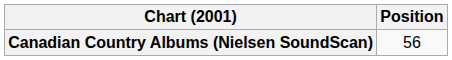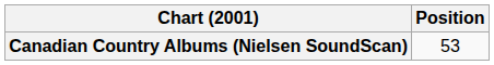Canadian Country Albums (Nielsen SoundScan) | Position: 56 -> 53
